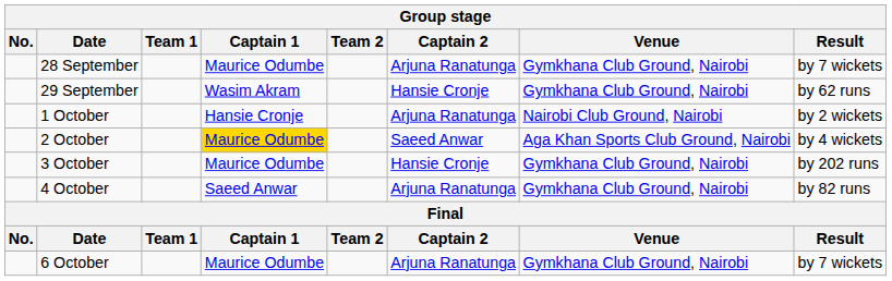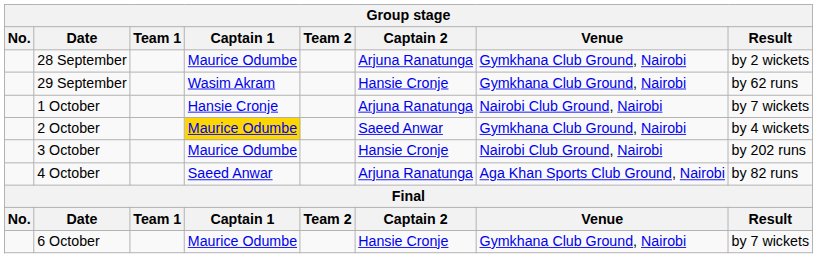28 September | Result: by 7 wickets -> by 2 wickets
1 October | Result: by 2 wickets -> by 7 wickets
2 October | Venue: Aga Khan Sports Club Ground, Nairobi -> Gymkhana Club Ground, Nairobi
3 October | Venue: Gymkhana Club Ground, Nairobi -> Nairobi Club Ground, Nairobi
4 October | Venue: Gymkhana Club Ground, Nairobi -> Aga Khan Sports Club Ground, Nairobi
6 October | Captain 2: Arjuna Ranatunga -> Hansie Cronje
